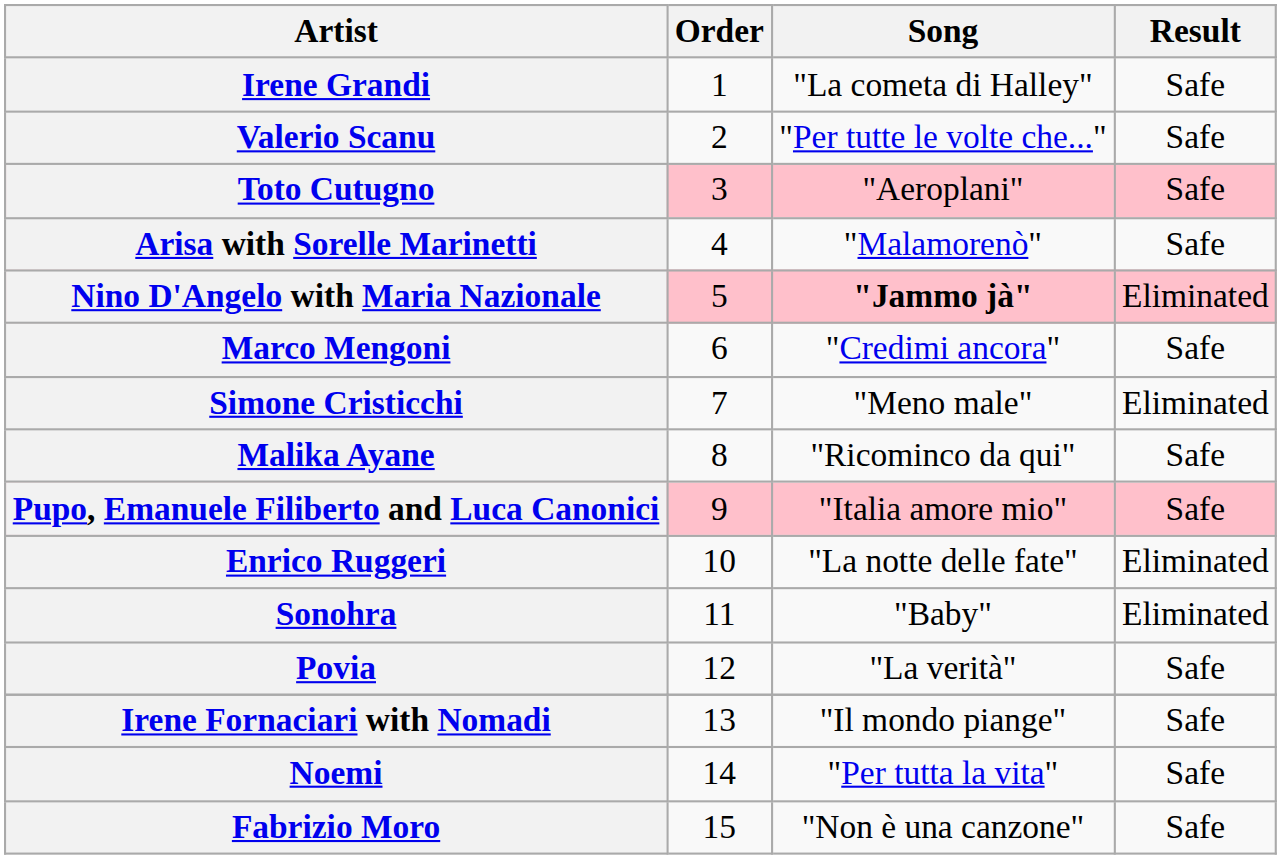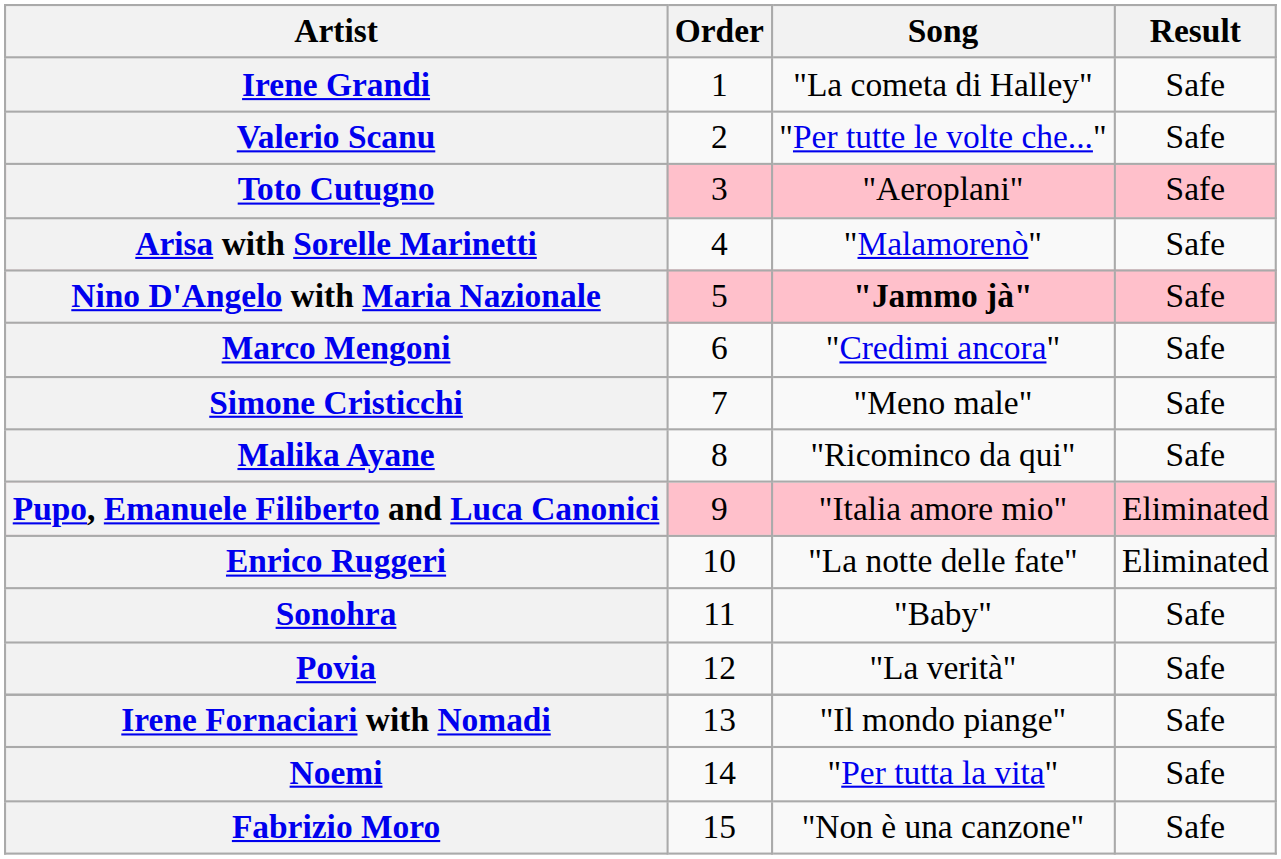Nino D'Angelo with Maria Nazionale | Result: Eliminated -> Safe
Simone Cristicchi | Result: Eliminated -> Safe
Pupo, Emanuele Filiberto and Luca Canonici | Result: Safe -> Eliminated
Sonohra | Result: Eliminated -> Safe
